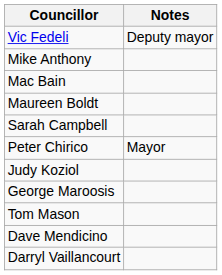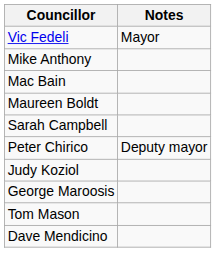Vic Fedeli | Notes: Deputy mayor -> Mayor
Peter Chirico | Notes: Mayor -> Deputy mayor
- row: Darryl Vaillancourt
